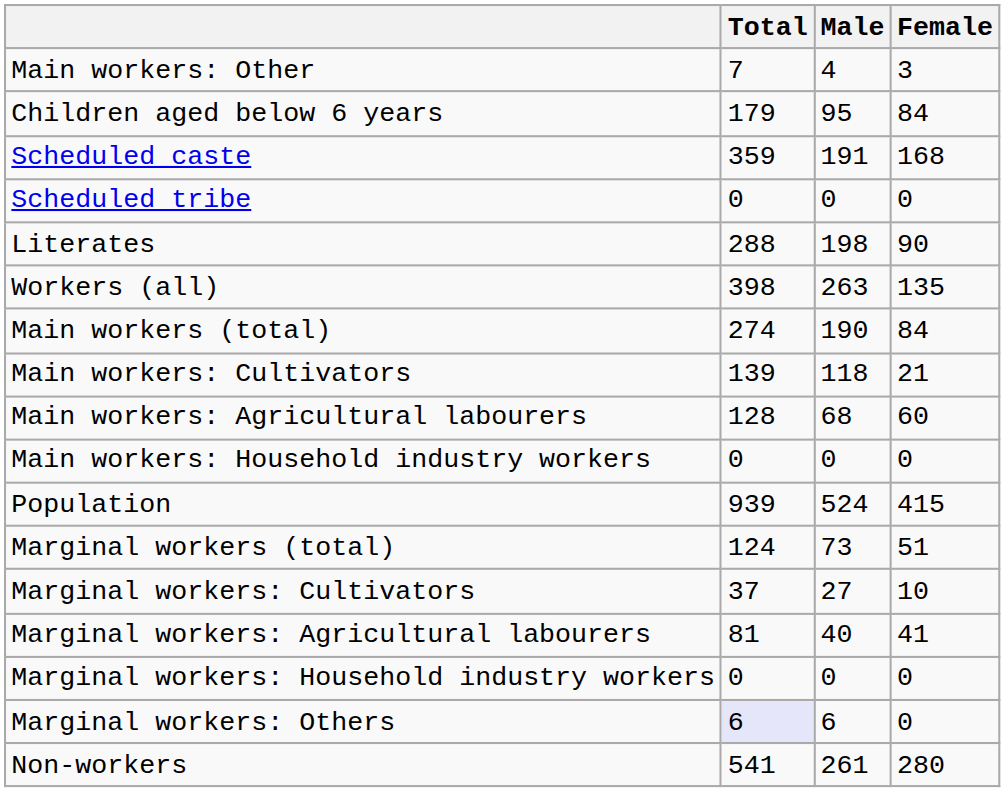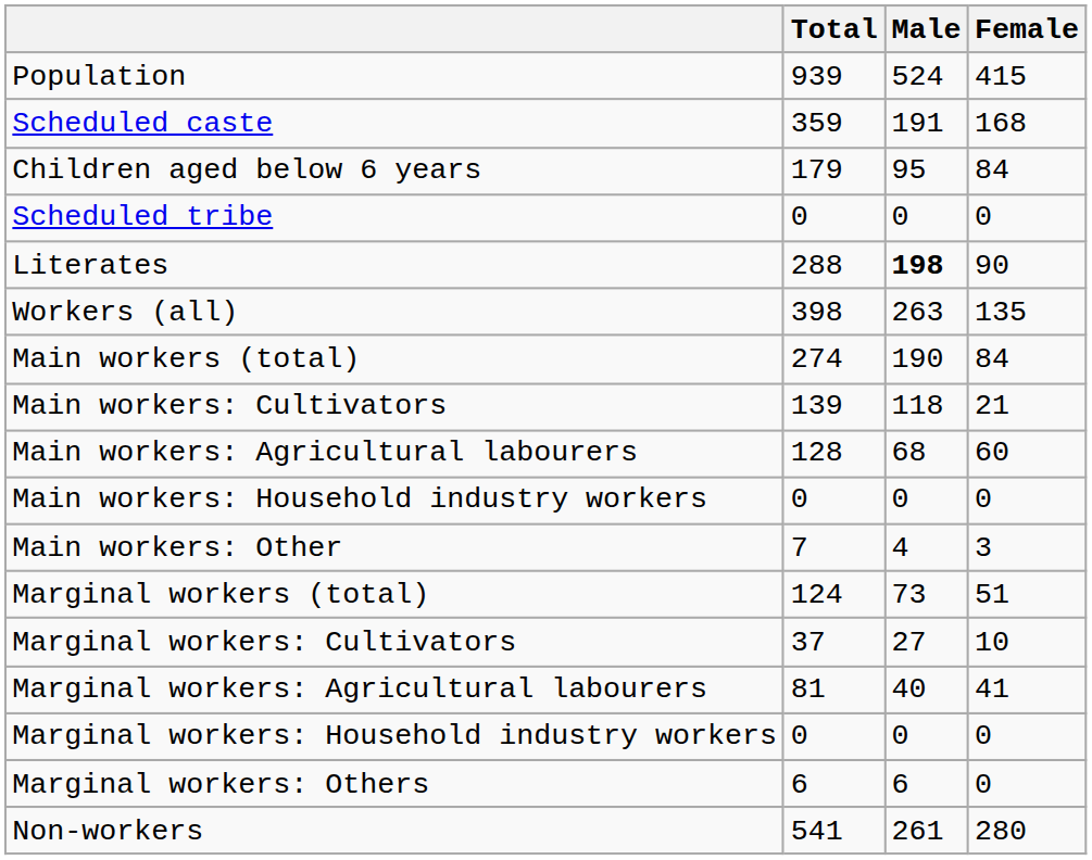rows swapped: Population <-> Main workers: Other
rows swapped: Children aged below 6 years <-> Scheduled caste
Literates | Male: normal -> bold
Marginal workers: Others | Total: lavender background -> no background
